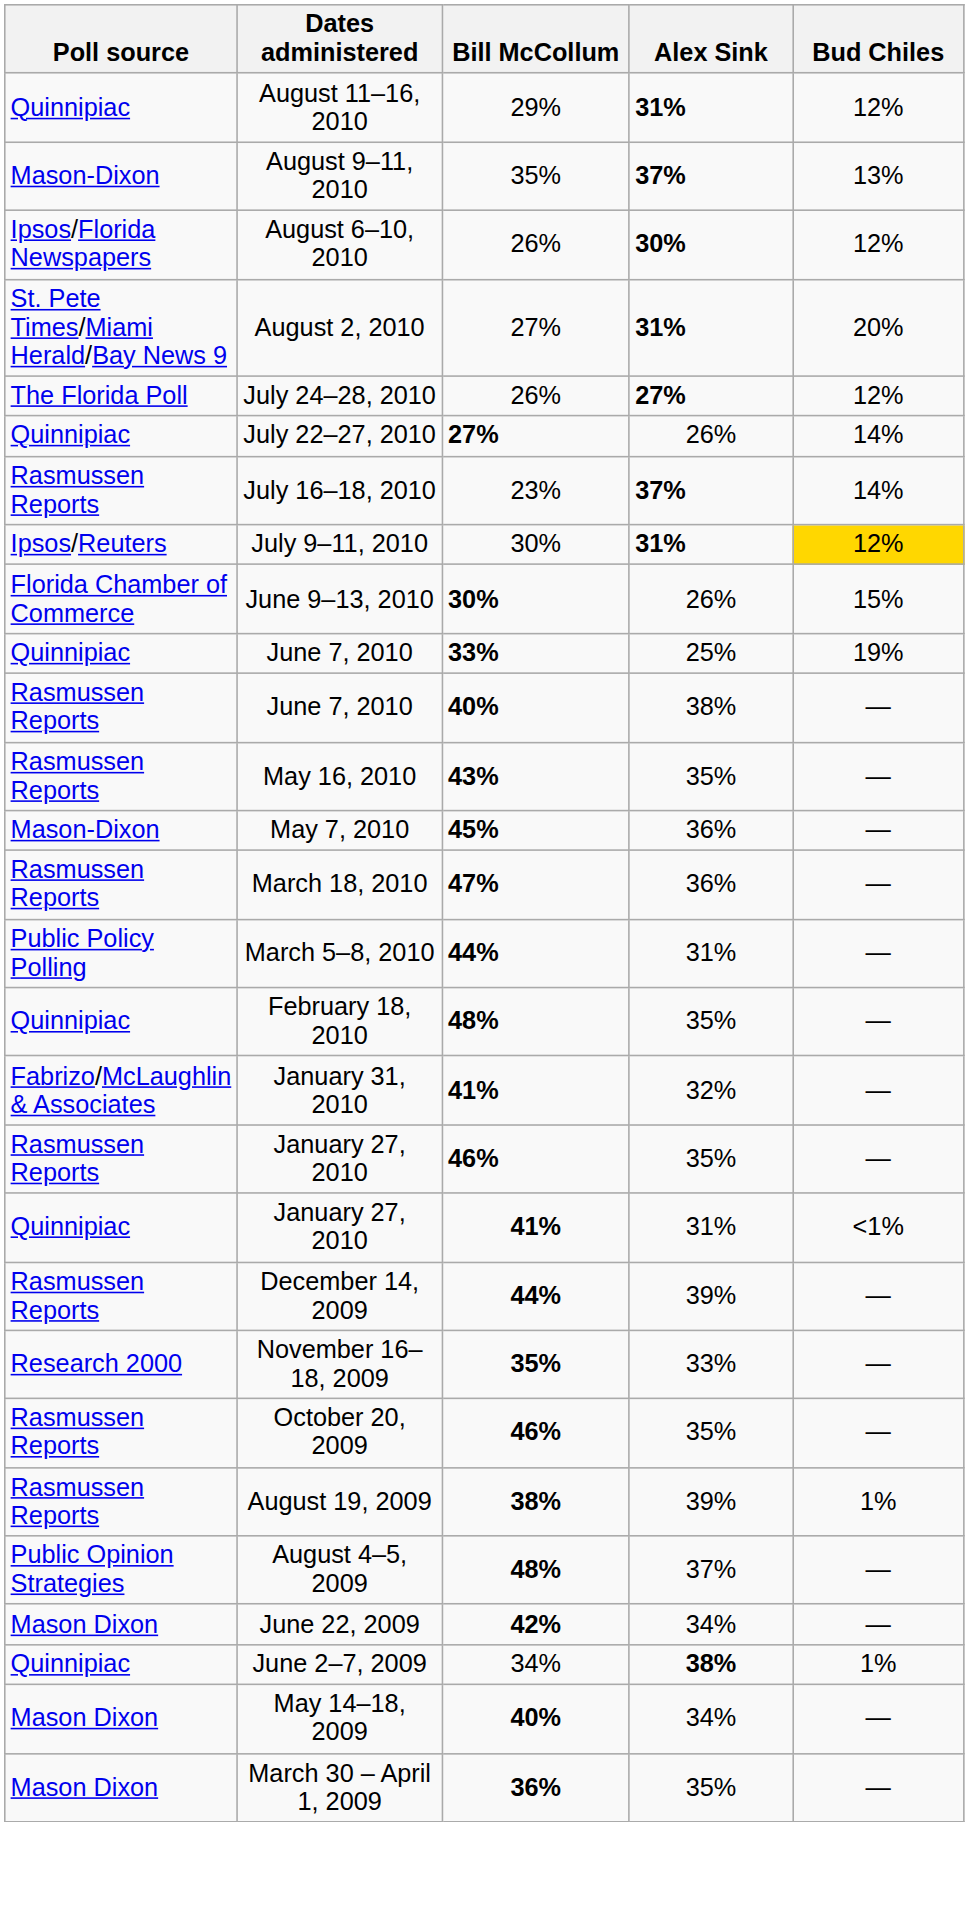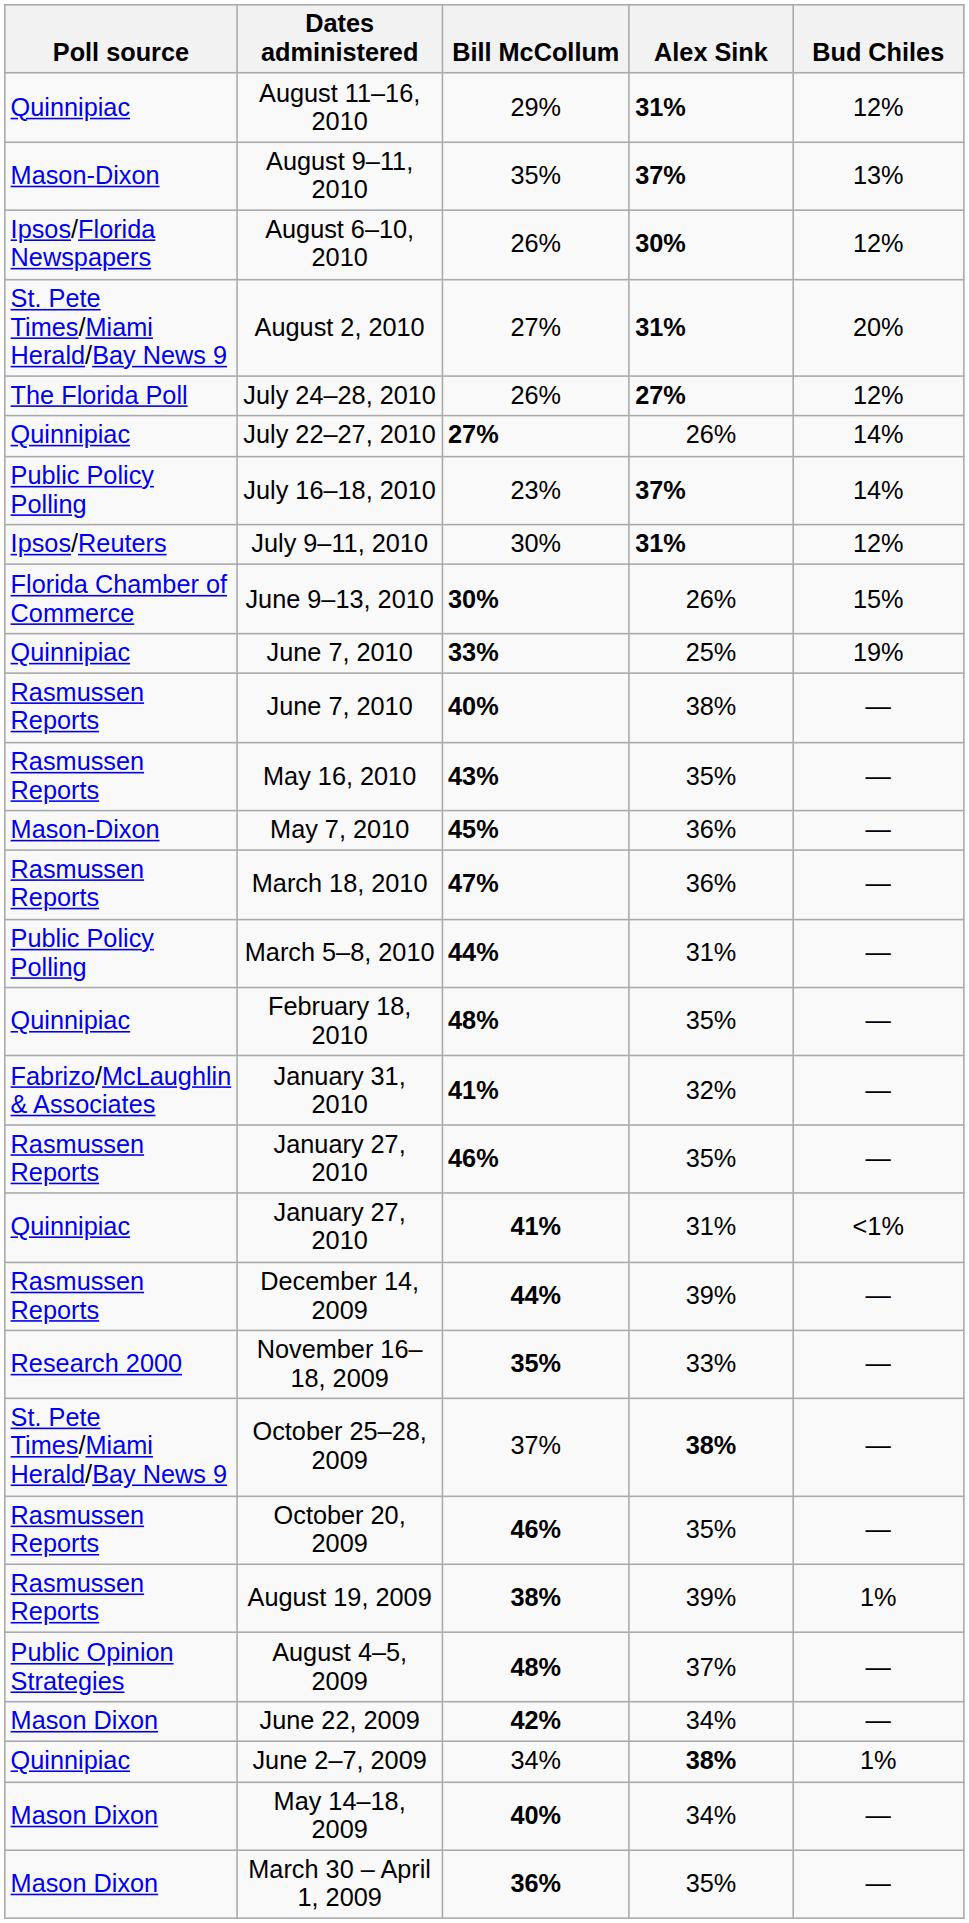July 16–18, 2010 | Poll source: Rasmussen Reports -> Public Policy Polling
July 9–11, 2010 | Bud Chiles: gold background -> no background
+ row: St. Pete Times/Miami Herald/Bay News 9 | October 25–28, 2009 | 37% | 38% | —
